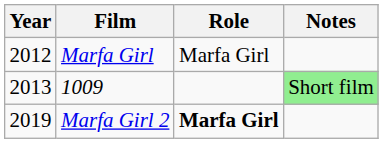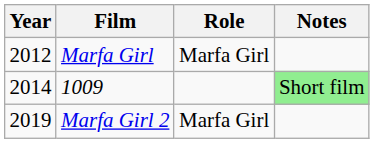1009 | Year: 2013 -> 2014
Marfa Girl 2 | Role: bold -> normal
